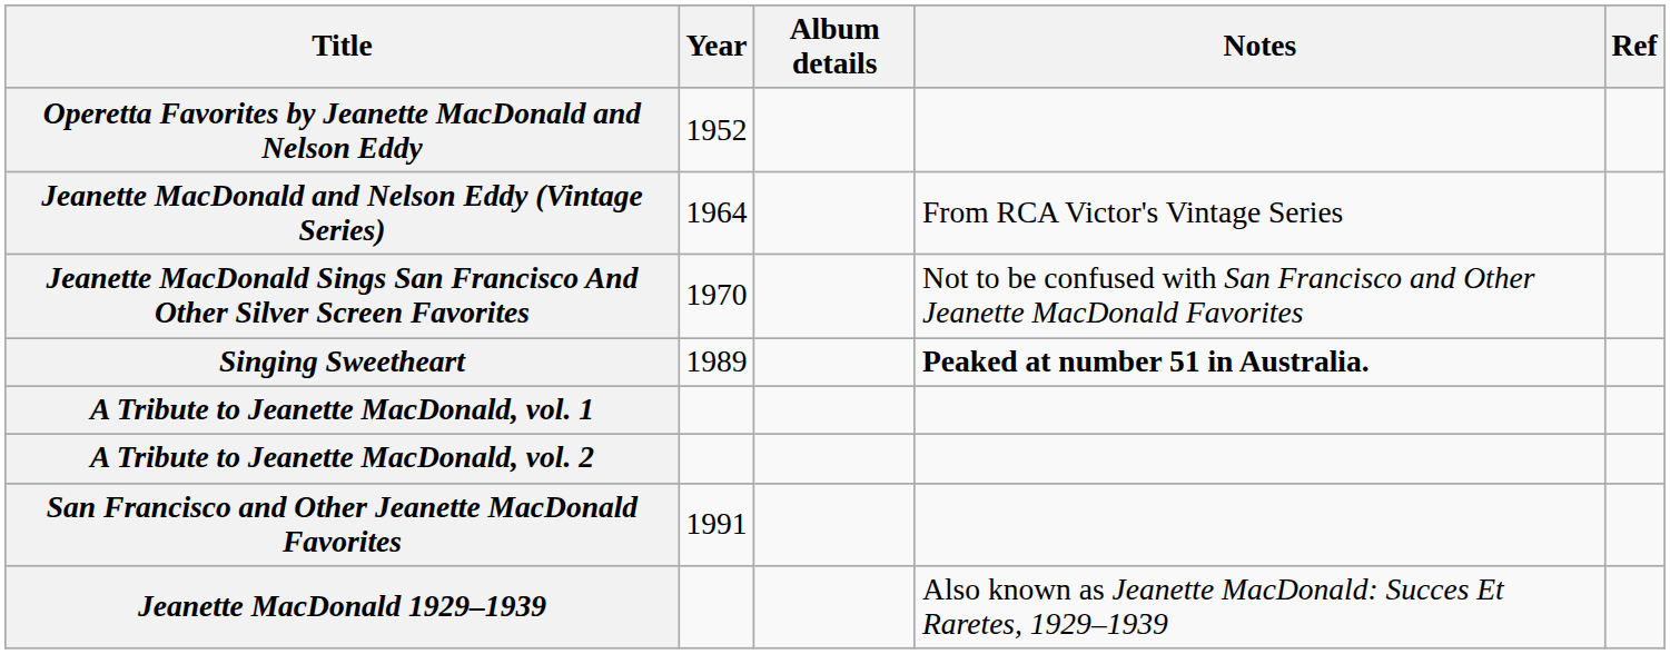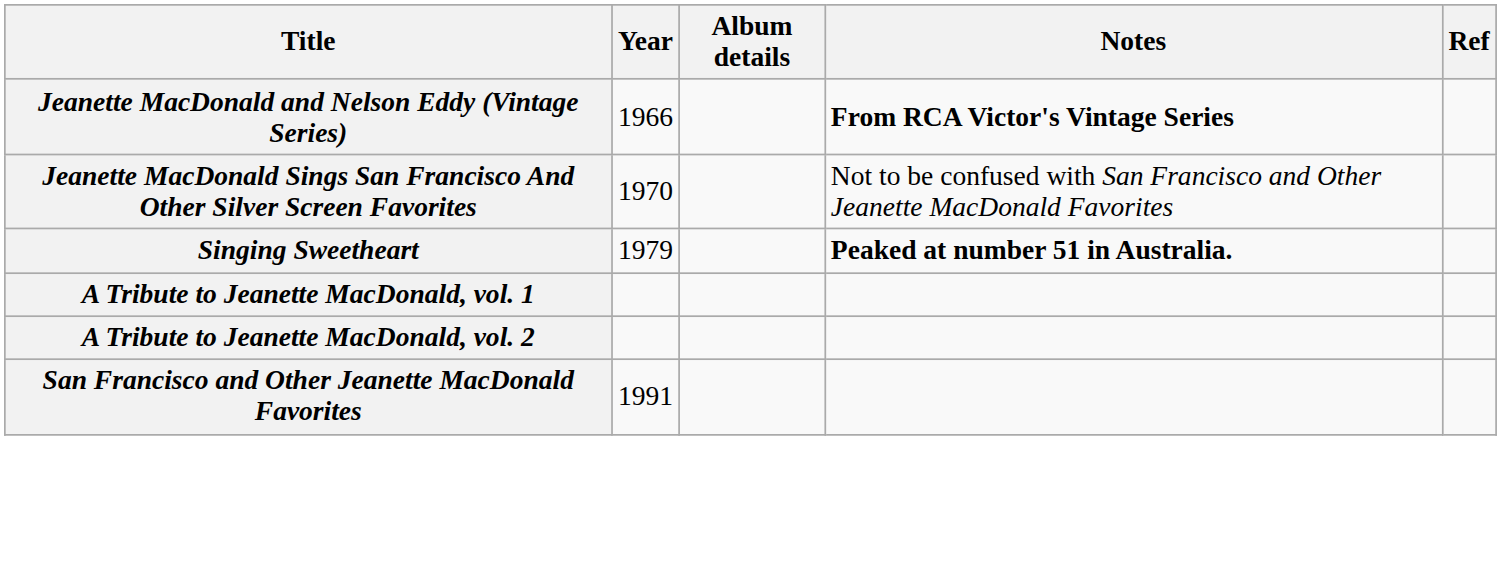- row: Operetta Favorites by Jeanette MacDonald and Nelson Eddy | 1952
Jeanette MacDonald and Nelson Eddy (Vintage Series) | Year: 1964 -> 1966
Jeanette MacDonald and Nelson Eddy (Vintage Series) | Notes: normal -> bold
Singing Sweetheart | Year: 1989 -> 1979
- row: Jeanette MacDonald 1929–1939 | Also known as Jeanette MacDonald: Succes Et Raretes, 1929–1939
